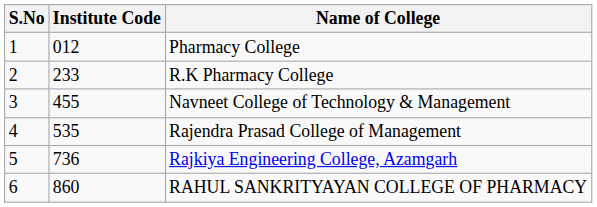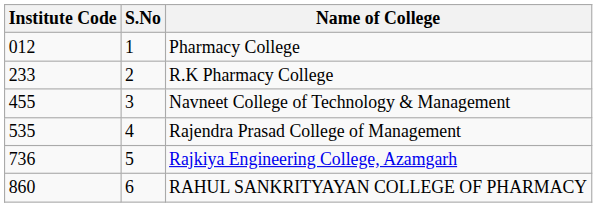columns swapped: S.No <-> Institute Code
